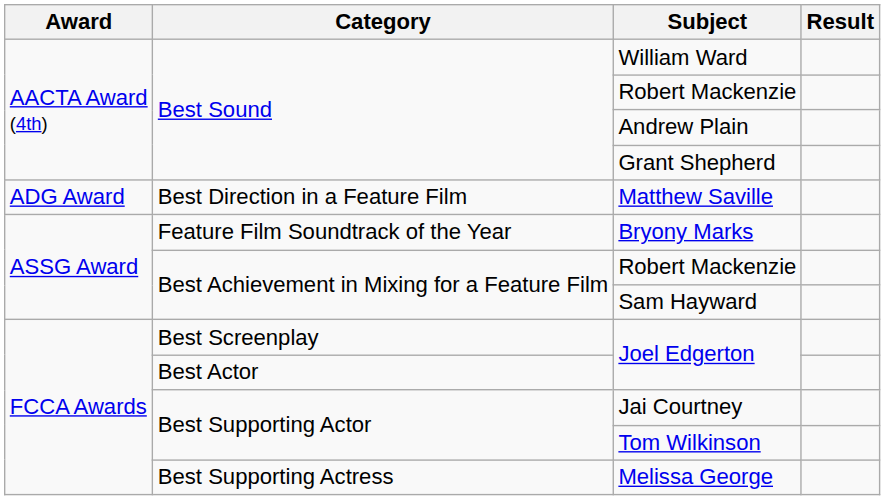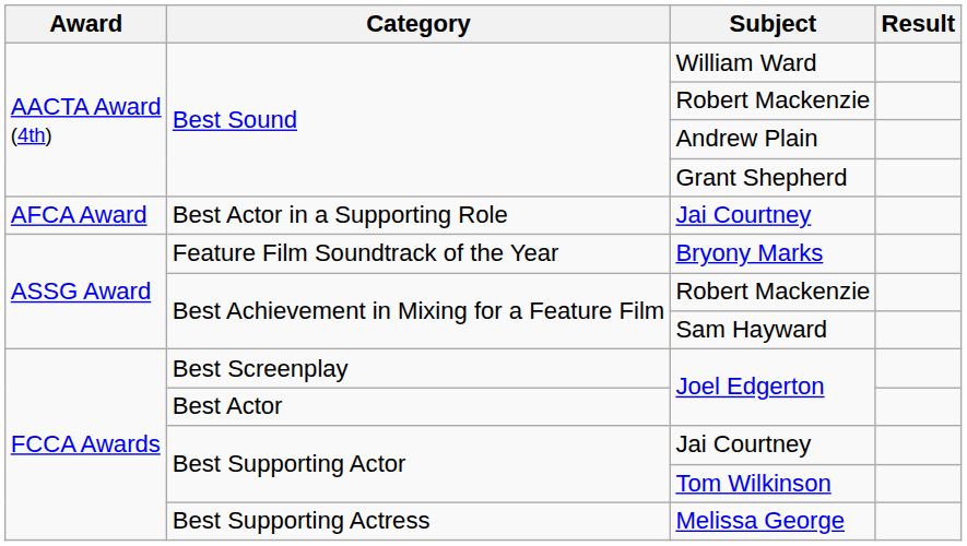- row: ADG Award | Best Direction in a Feature Film | Matthew Saville
+ row: AFCA Award | Best Actor in a Supporting Role | Jai Courtney
